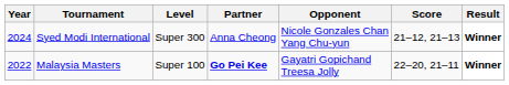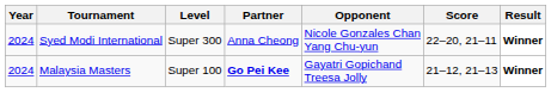Syed Modi International | Score: 21–12, 21–13 -> 22–20, 21–11
Malaysia Masters | Year: 2022 -> 2024
Malaysia Masters | Score: 22–20, 21–11 -> 21–12, 21–13
